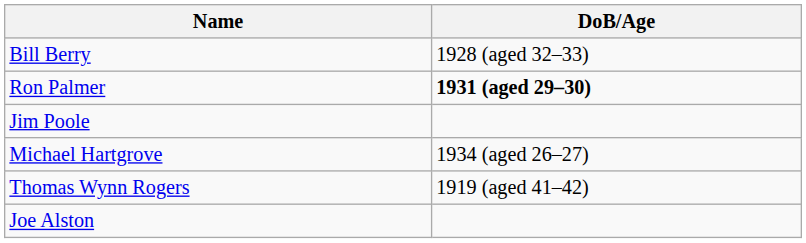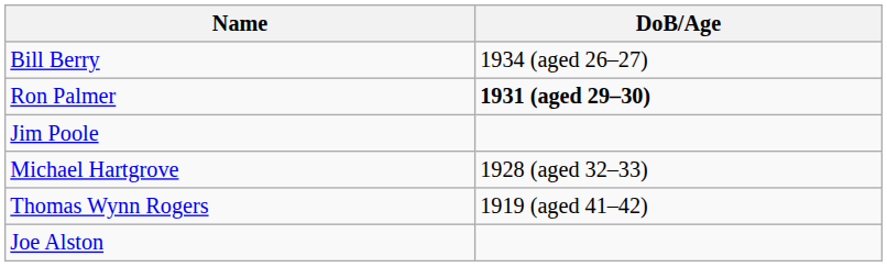Bill Berry | DoB/Age: 1928 (aged 32–33) -> 1934 (aged 26–27)
Michael Hartgrove | DoB/Age: 1934 (aged 26–27) -> 1928 (aged 32–33)
